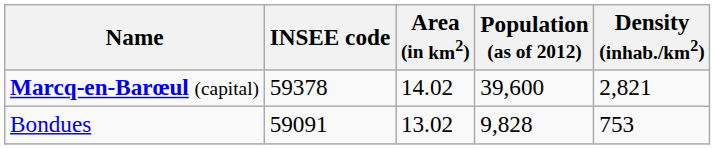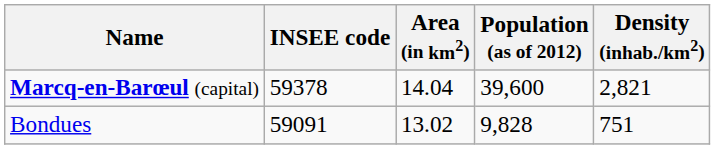Marcq-en-Barœul (capital) | Area (in km2): 14.02 -> 14.04
Bondues | Density (inhab./km2): 753 -> 751
